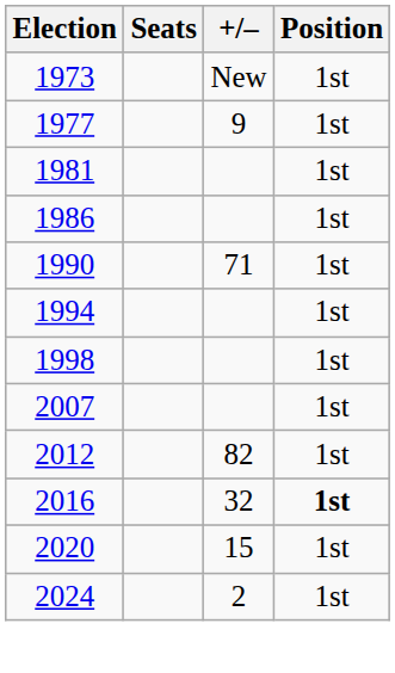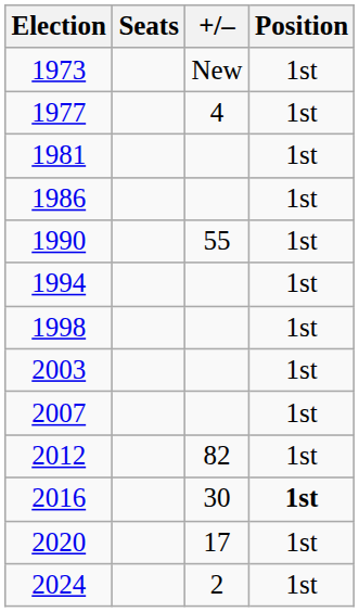1977 | +/–: 9 -> 4
1990 | +/–: 71 -> 55
+ row: 2003 | 1st
2016 | +/–: 32 -> 30
2020 | +/–: 15 -> 17
